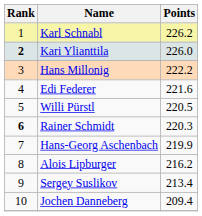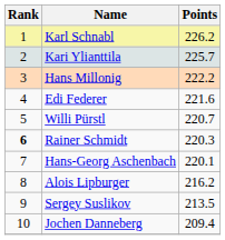Kari Ylianttila | Rank: bold -> normal
Kari Ylianttila | Points: 226.0 -> 225.7
Willi Pürstl | Points: 220.5 -> 220.7
Hans-Georg Aschenbach | Points: 219.9 -> 220.1
Sergey Suslikov | Points: 213.4 -> 213.5
